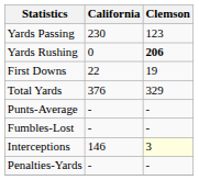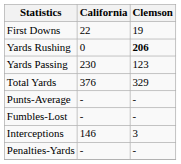rows swapped: First Downs <-> Yards Passing
Interceptions | Clemson: lightyellow background -> no background
